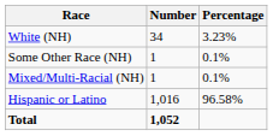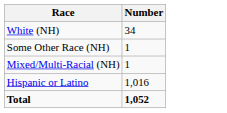- column: Percentage | 3.23% | 0.1% | 0.1% | 96.58%
